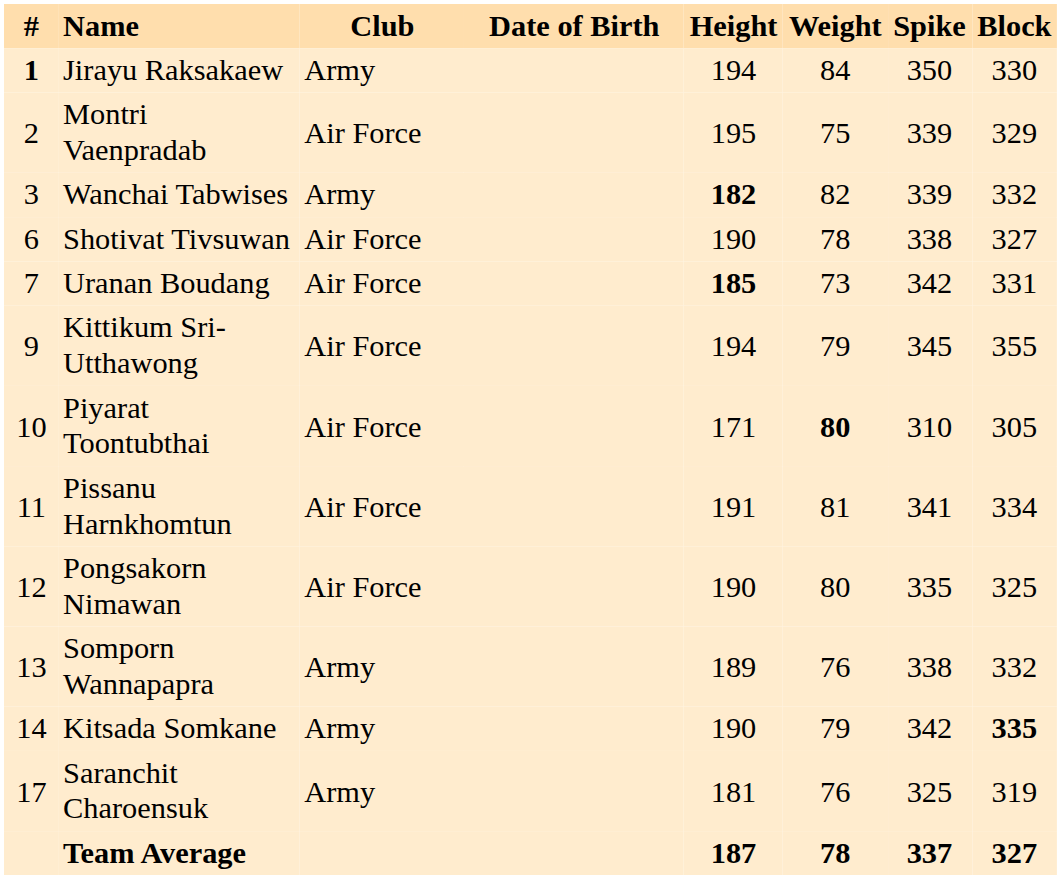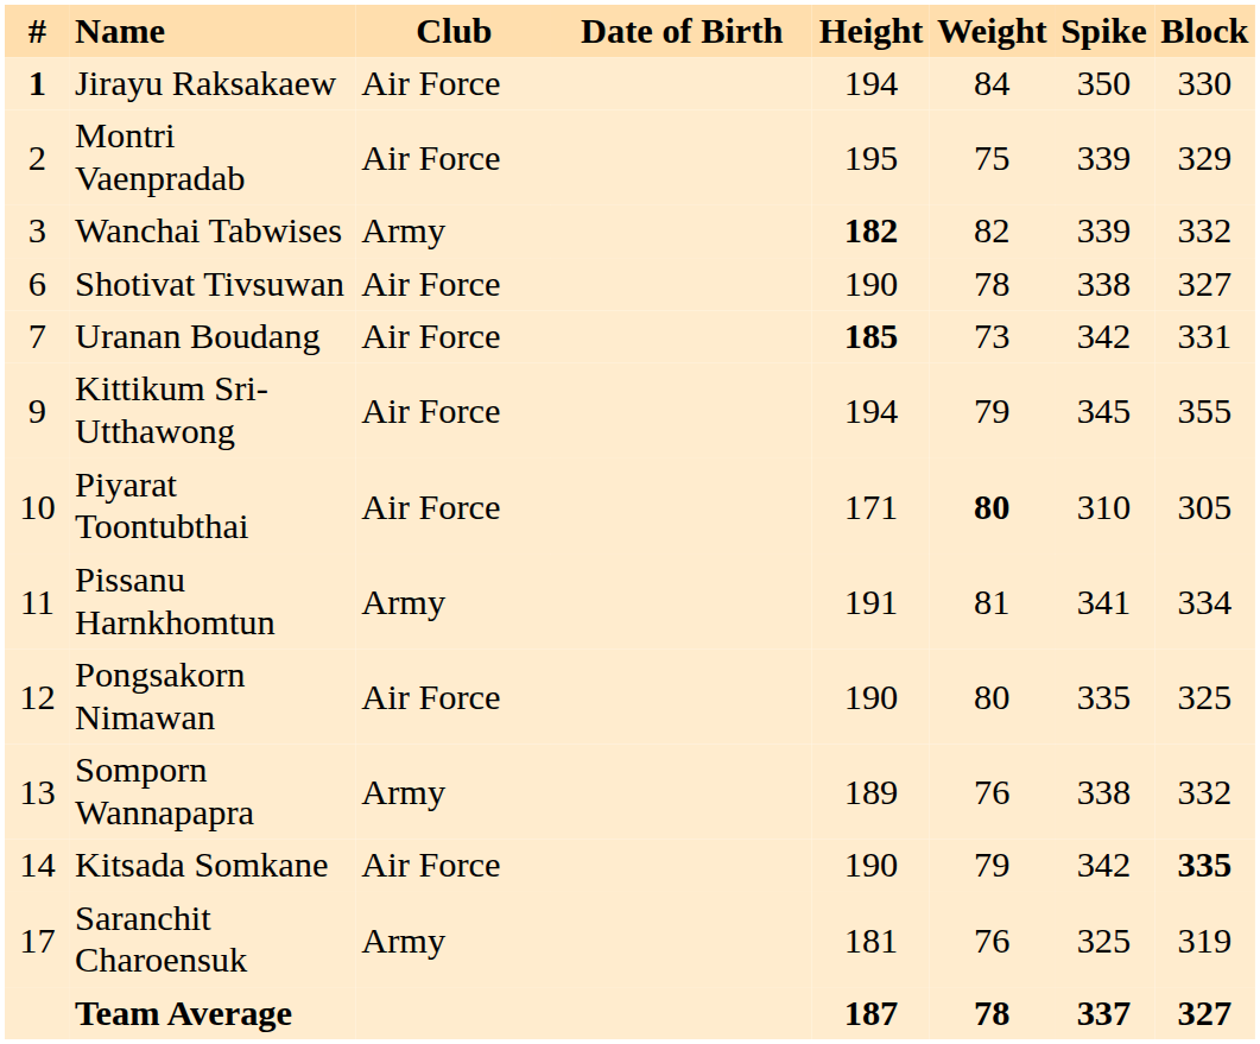Jirayu Raksakaew | Club: Army -> Air Force
Pissanu Harnkhomtun | Club: Air Force -> Army
Kitsada Somkane | Club: Army -> Air Force
